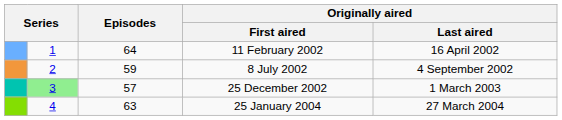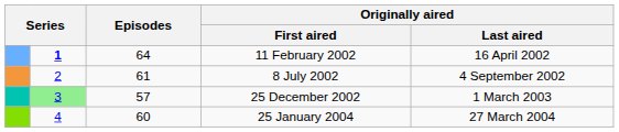11 February 2002 | column 2: normal -> bold
8 July 2002 | Episodes: 59 -> 61
25 January 2004 | Episodes: 63 -> 60
